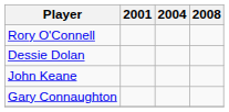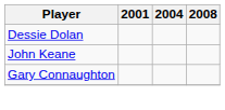- row: Rory O'Connell
